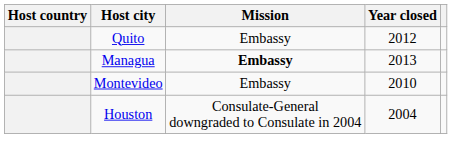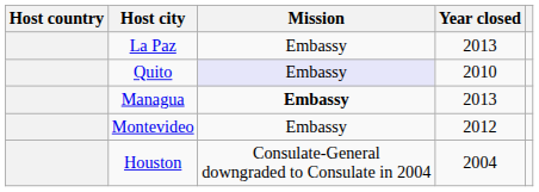+ row: La Paz | Embassy | 2013
Quito | Mission: no background -> lavender background
Quito | Year closed: 2012 -> 2010
Montevideo | Year closed: 2010 -> 2012
